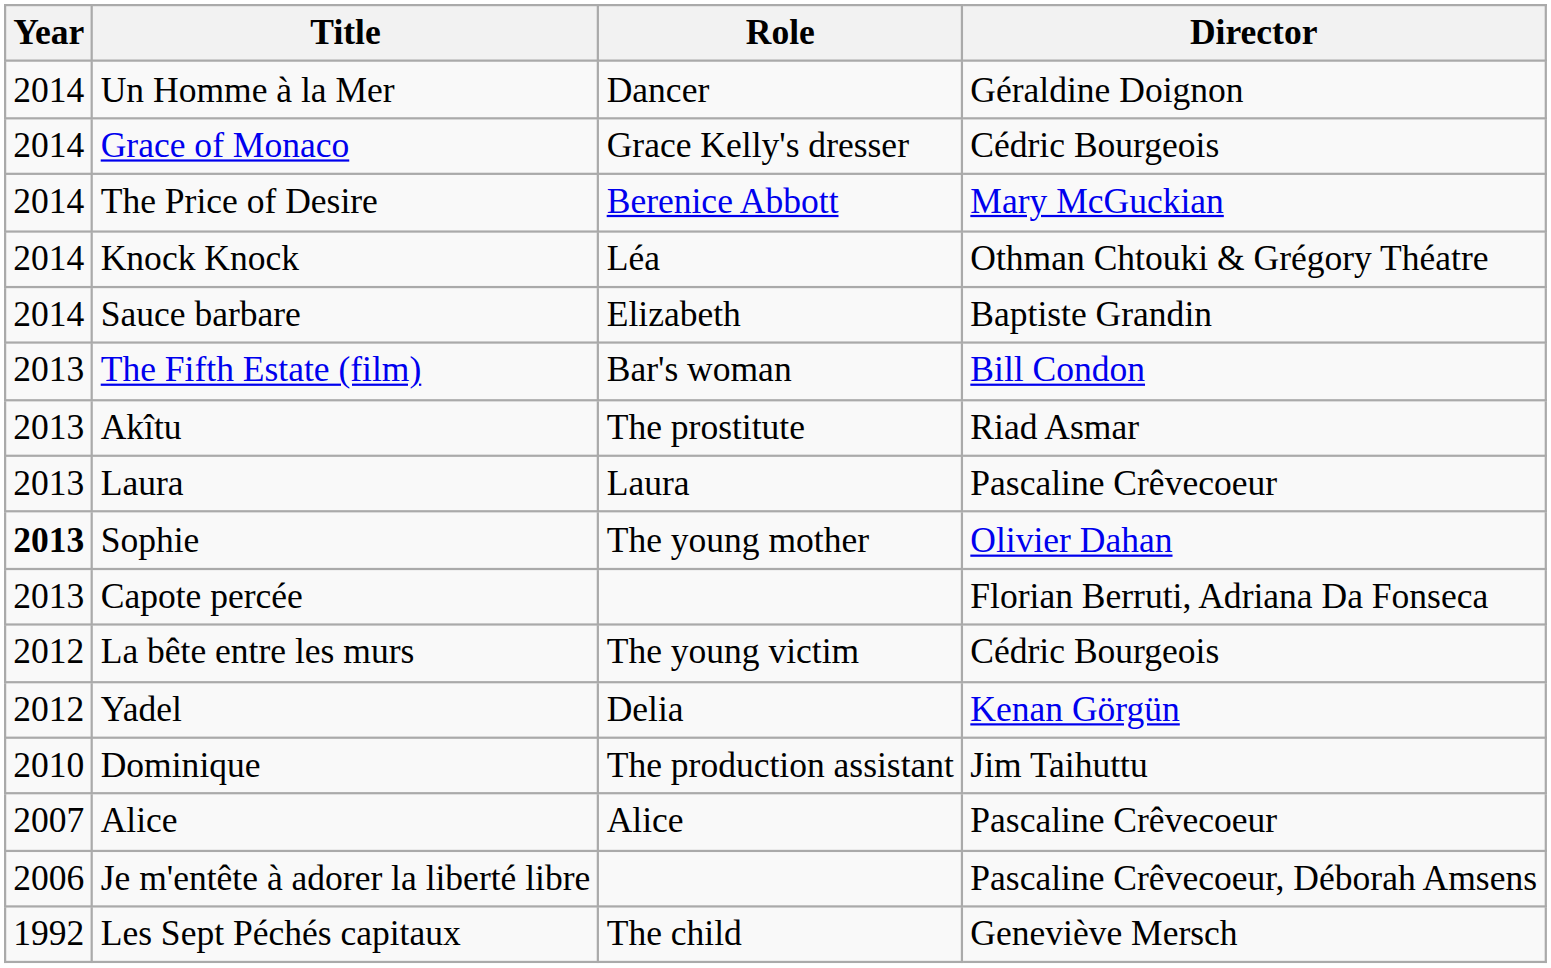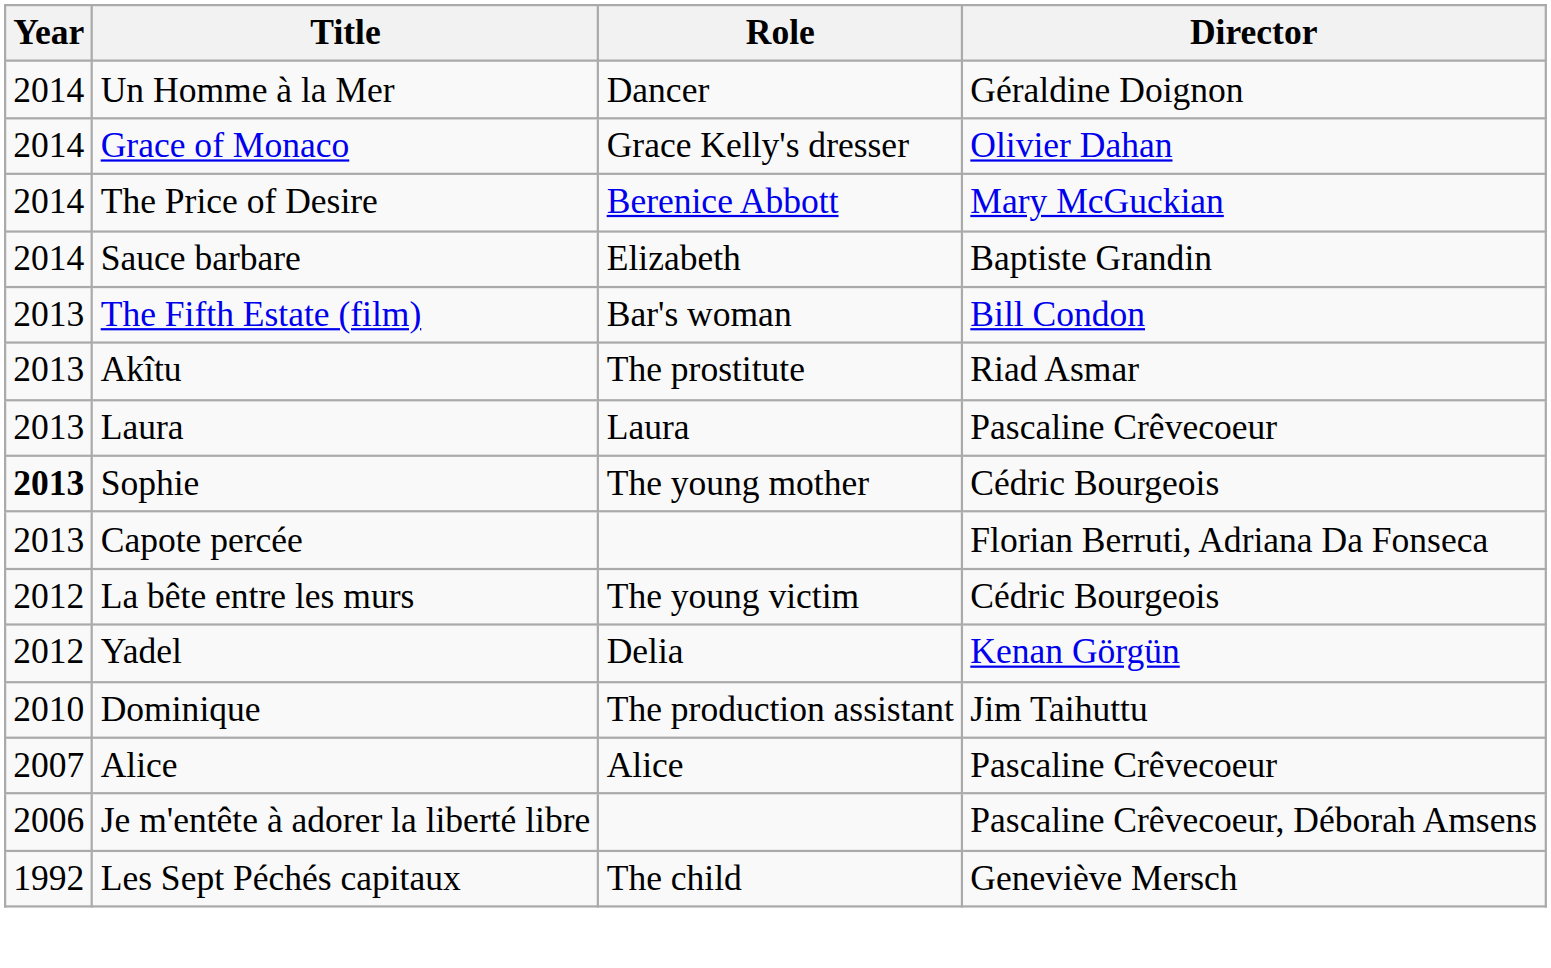Grace of Monaco | Director: Cédric Bourgeois -> Olivier Dahan
- row: 2014 | Knock Knock | Léa | Othman Chtouki & Grégory Théatre
Sophie | Director: Olivier Dahan -> Cédric Bourgeois
